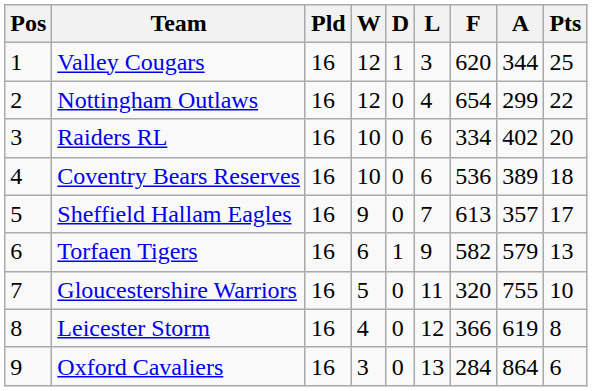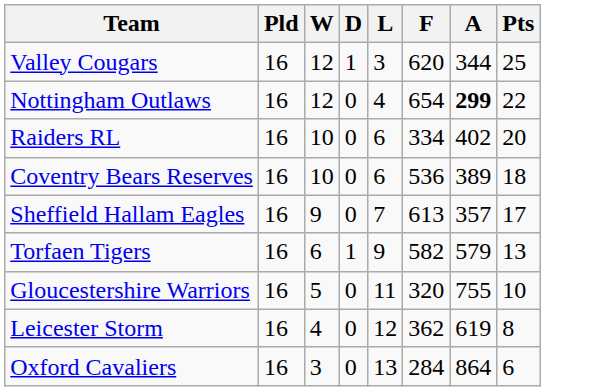- column: Pos | 1 | 2 | 3 | 4 | 5 | 6 | 7 | 8 | 9
Nottingham Outlaws | A: normal -> bold
Leicester Storm | F: 366 -> 362
